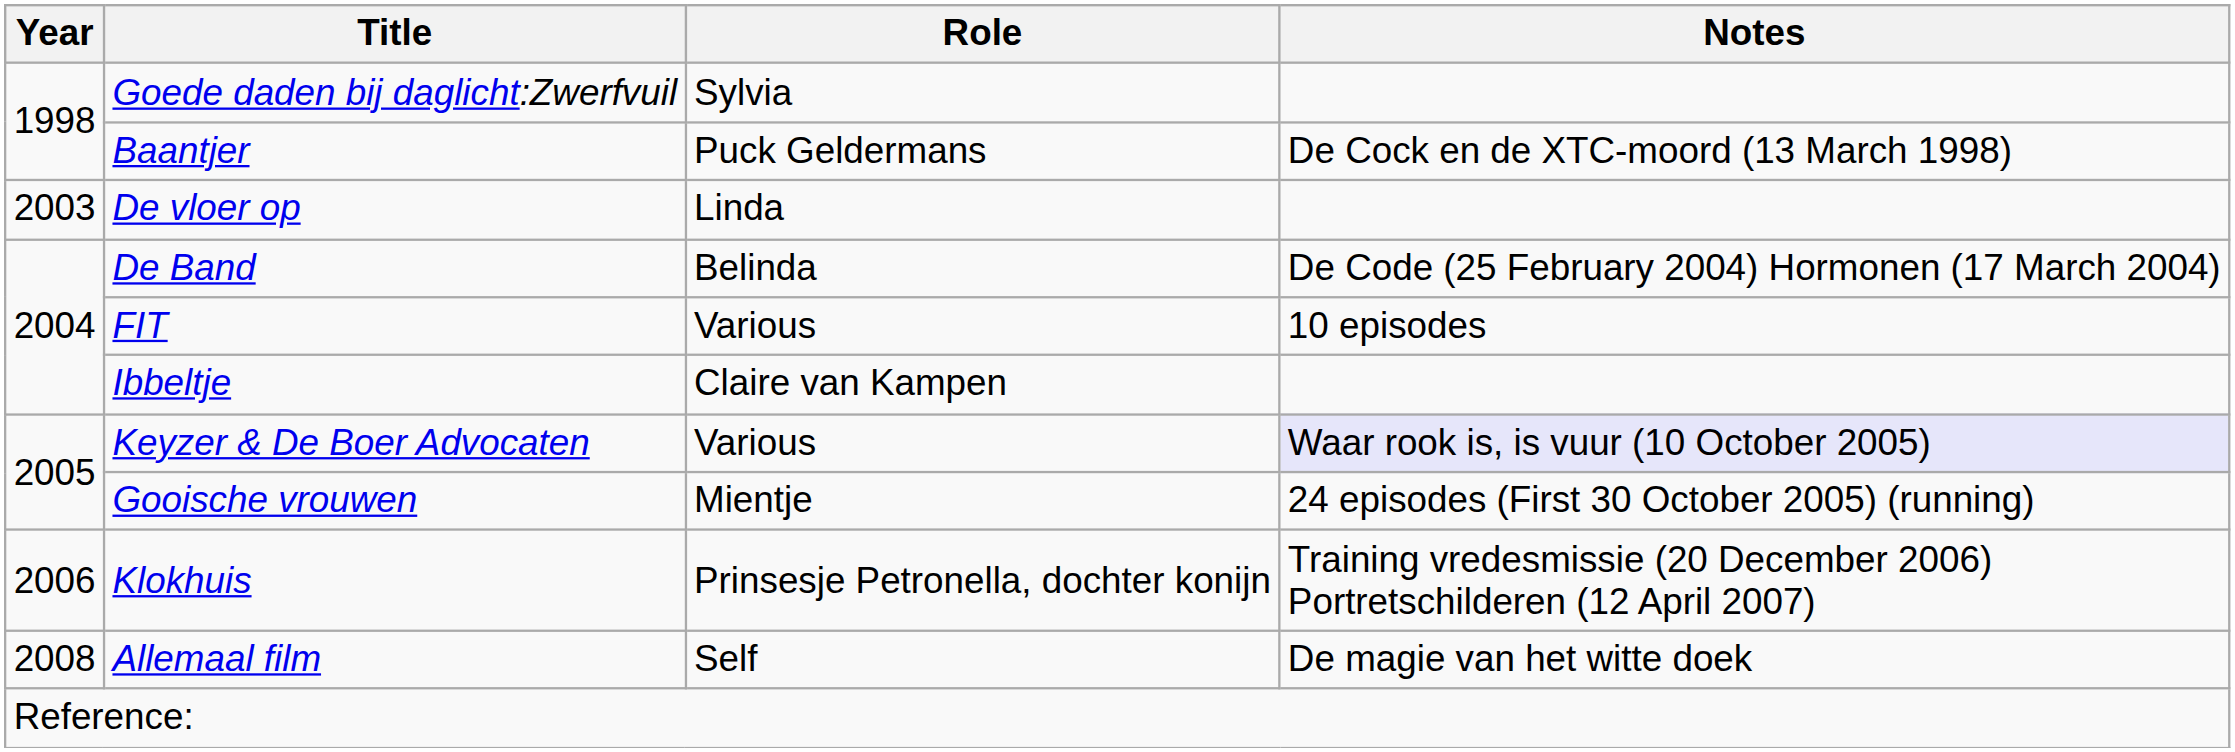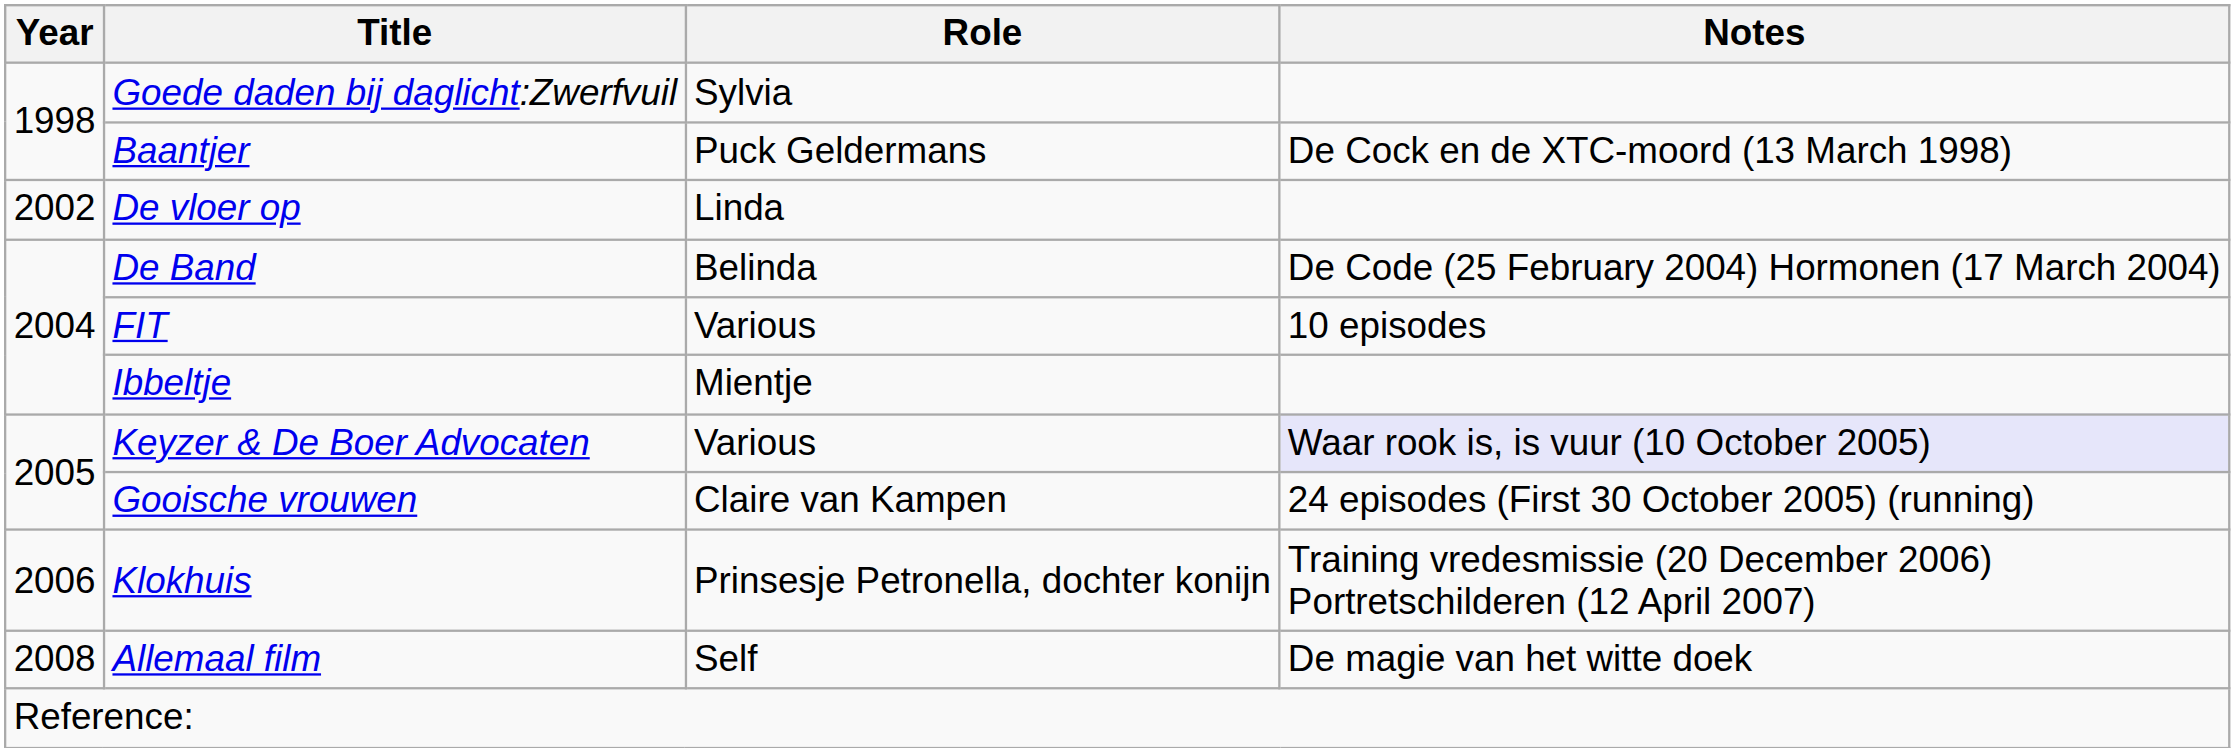De vloer op | Year: 2003 -> 2002
Ibbeltje | Role: Claire van Kampen -> Mientje
Gooische vrouwen | Role: Mientje -> Claire van Kampen
